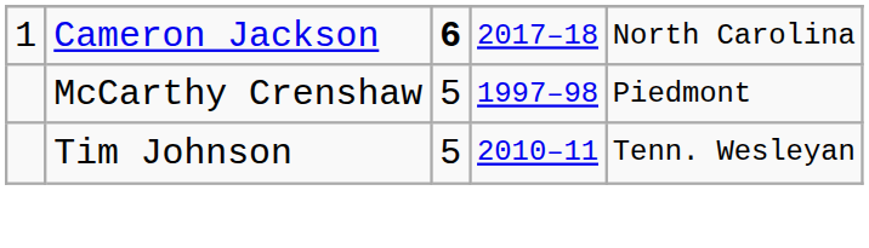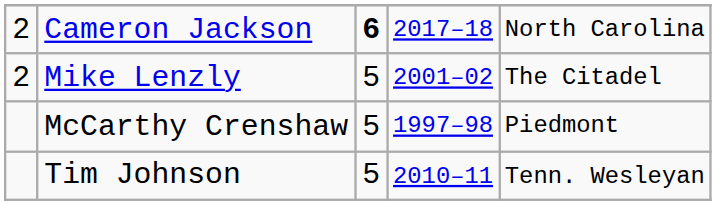Cameron Jackson | column 1: 1 -> 2
+ row: 2 | Mike Lenzly | 5 | 2001–02 | The Citadel
